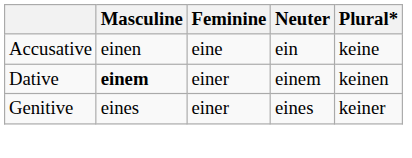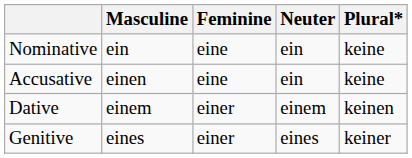+ row: Nominative | ein | eine | ein | keine
Dative | Masculine: bold -> normal
